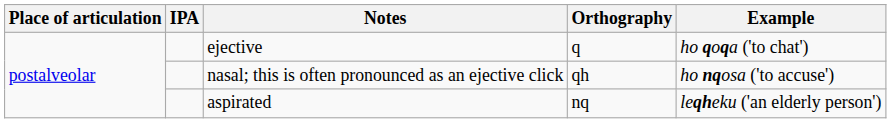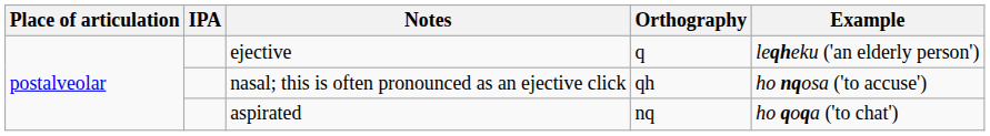ejective | Example: ho qoqa ('to chat') -> leqheku ('an elderly person')
aspirated | Example: leqheku ('an elderly person') -> ho qoqa ('to chat')
